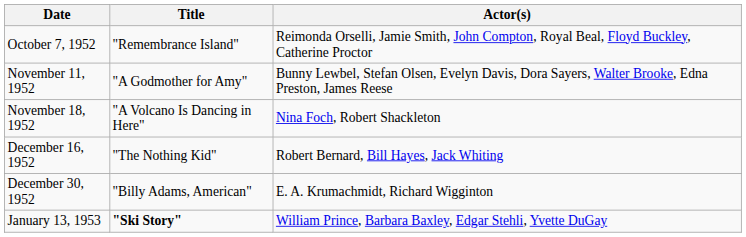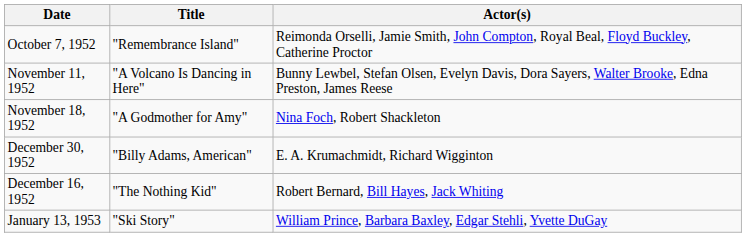November 11, 1952 | Title: "A Godmother for Amy" -> "A Volcano Is Dancing in Here"
November 18, 1952 | Title: "A Volcano Is Dancing in Here" -> "A Godmother for Amy"
rows swapped: December 16, 1952 <-> December 30, 1952
January 13, 1953 | Title: bold -> normal
